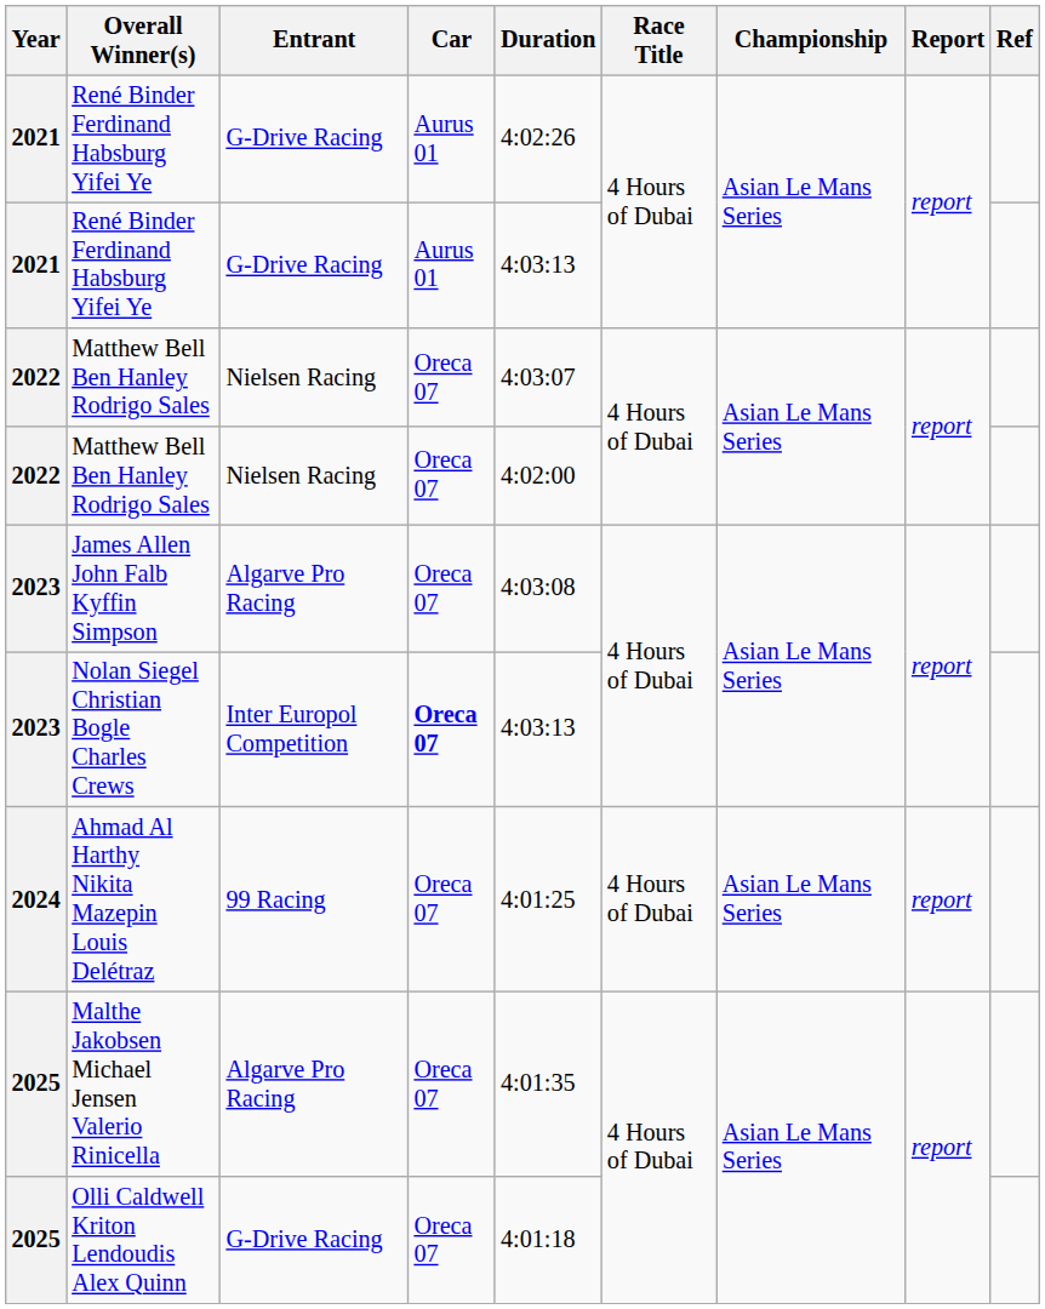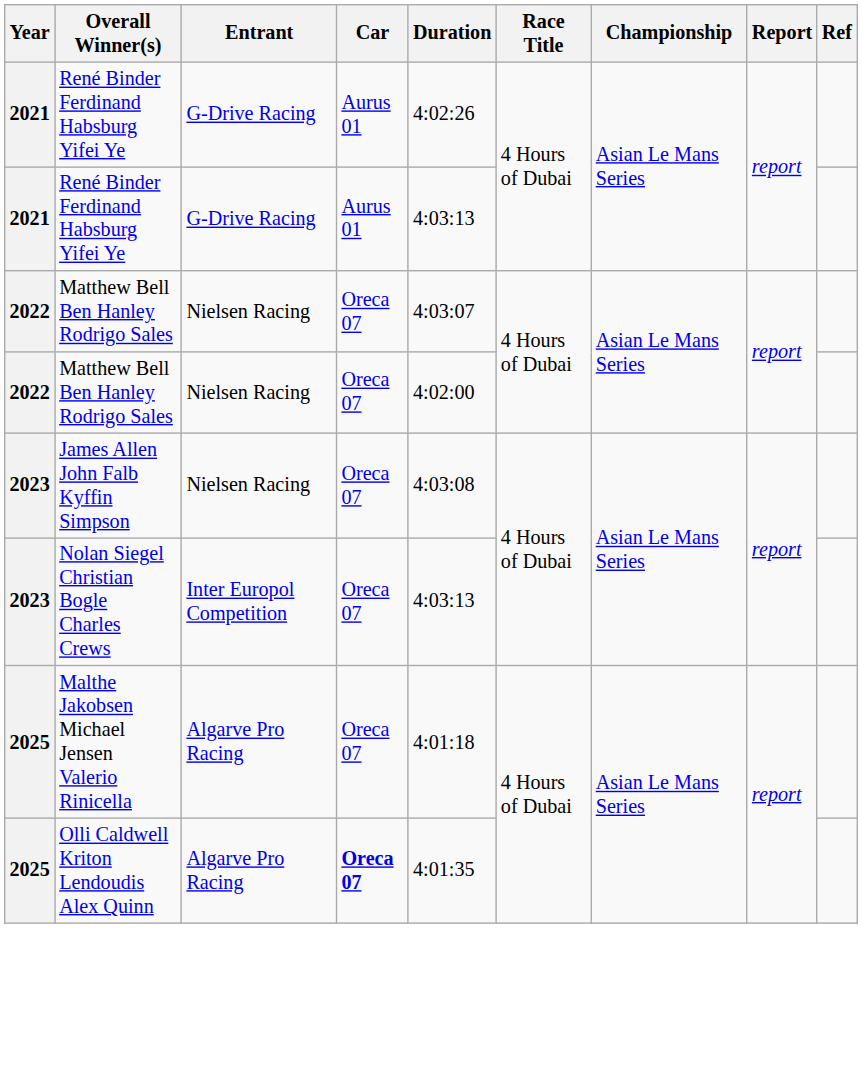James Allen John Falb Kyffin Simpson | Entrant: Algarve Pro Racing -> Nielsen Racing
Nolan Siegel Christian Bogle Charles Crews | Car: bold -> normal
- row: 2024 | Ahmad Al Harthy Nikita Mazepin Louis Delétraz | 99 Racing | Oreca 07 | 4:01:25 | 4 Hours of Dubai | Asian Le Mans Series | report
Malthe Jakobsen Michael Jensen Valerio Rinicella | Duration: 4:01:35 -> 4:01:18
Olli Caldwell Kriton Lendoudis Alex Quinn | Entrant: G-Drive Racing -> Algarve Pro Racing
Olli Caldwell Kriton Lendoudis Alex Quinn | Car: normal -> bold
Olli Caldwell Kriton Lendoudis Alex Quinn | Duration: 4:01:18 -> 4:01:35
